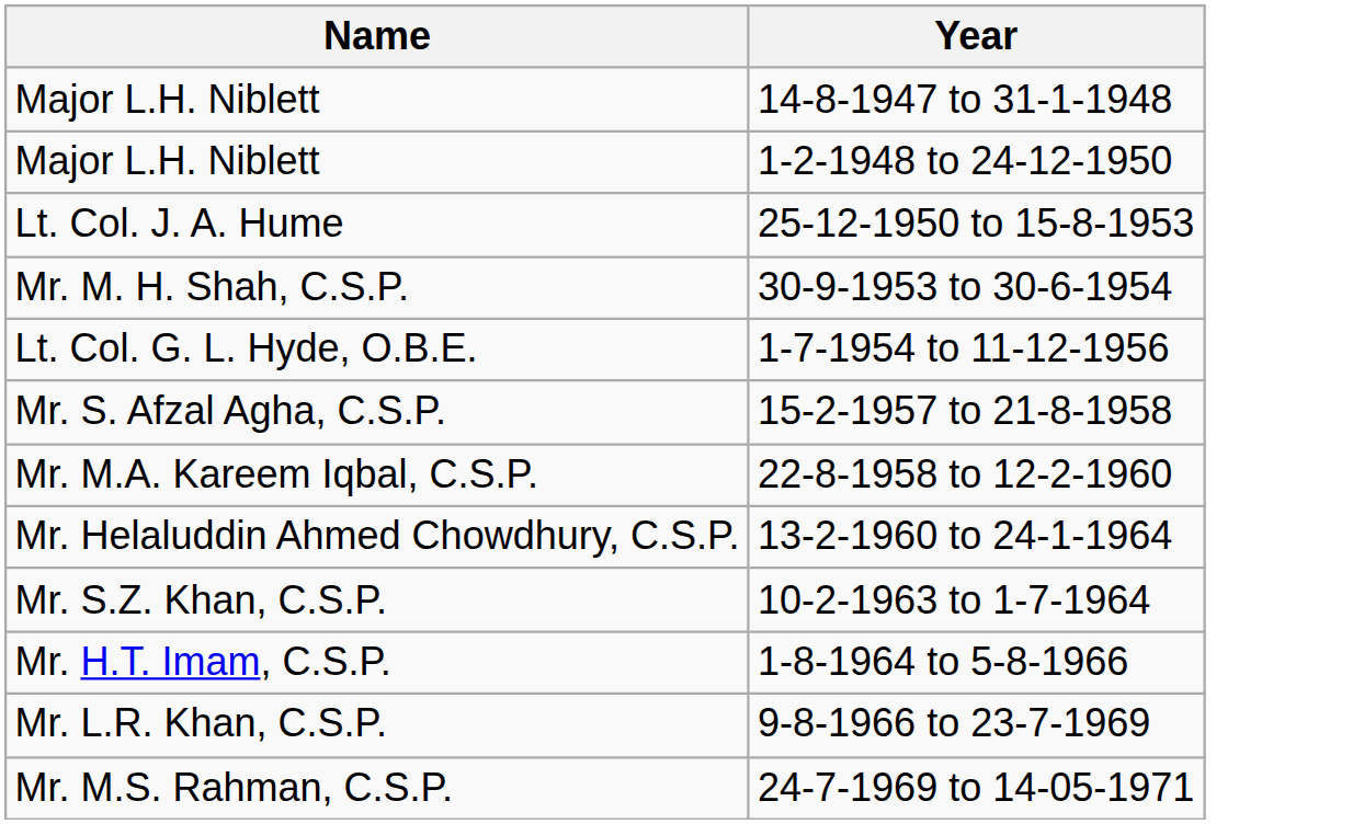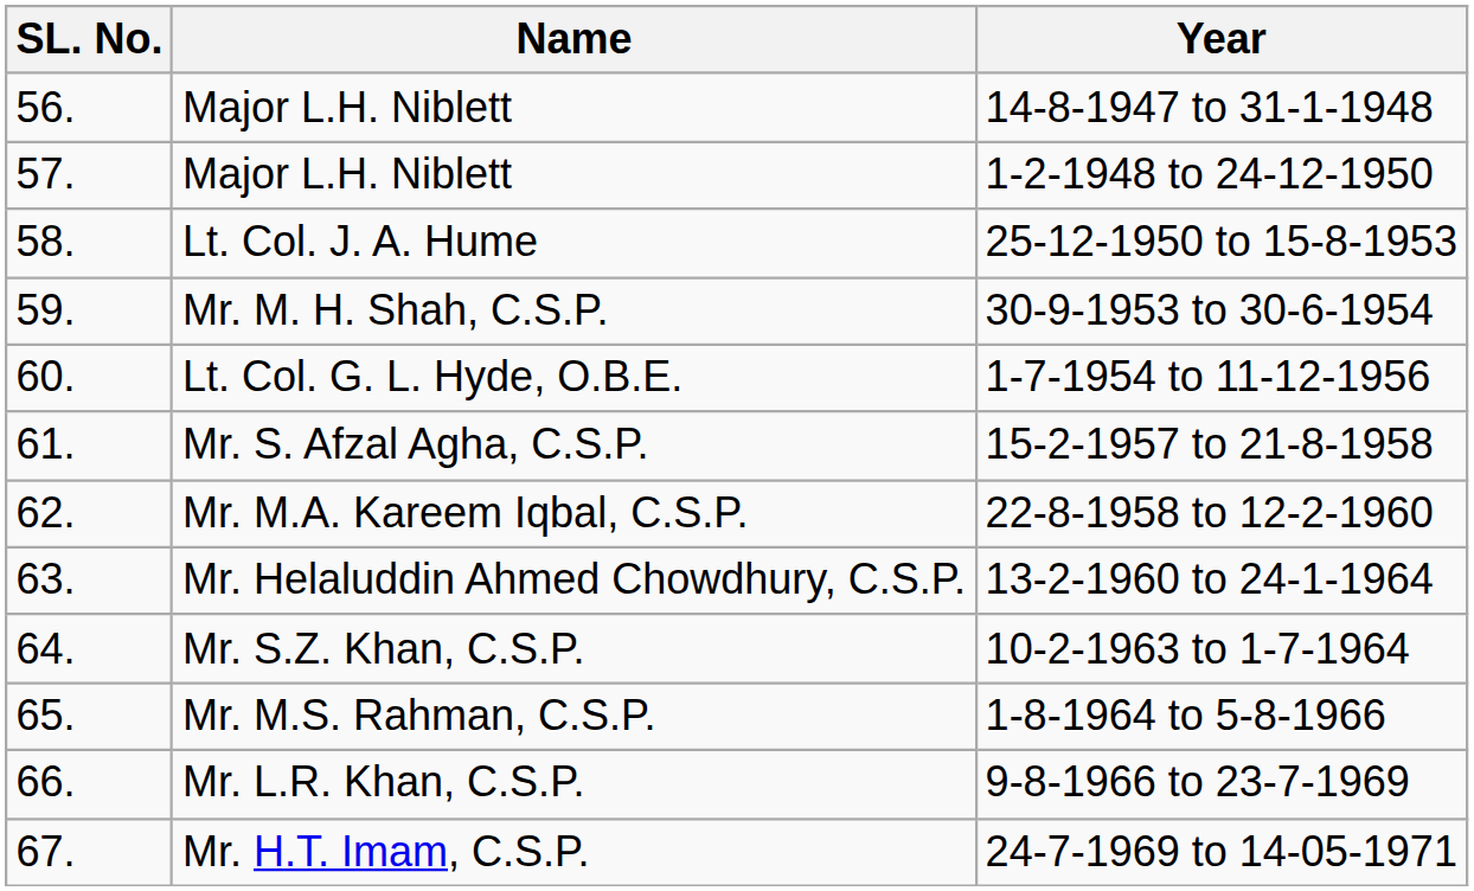+ column: SL. No. | 56. | 57. | 58. | 59. | 60. | 61. | 62. | 63. | 64. | 65. | 66. | 67.
1-8-1964 to 5-8-1966 | Name: Mr. H.T. Imam, C.S.P. -> Mr. M.S. Rahman, C.S.P.
24-7-1969 to 14-05-1971 | Name: Mr. M.S. Rahman, C.S.P. -> Mr. H.T. Imam, C.S.P.
